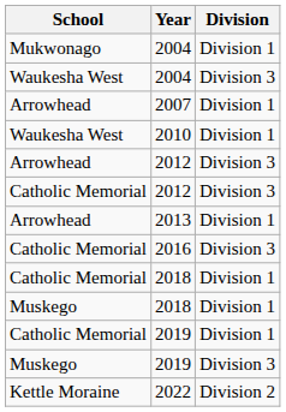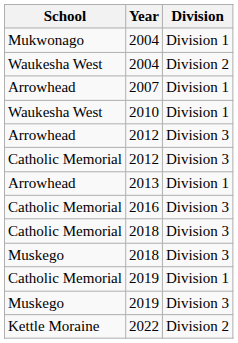Waukesha West / 2004 | Division: Division 3 -> Division 2
Catholic Memorial / 2018 | Division: Division 1 -> Division 3
Muskego / 2018 | Division: Division 1 -> Division 3
